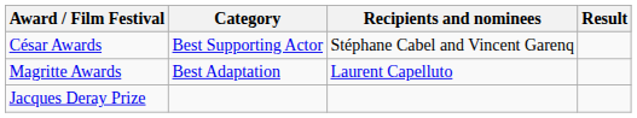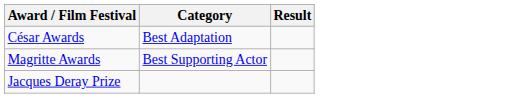- column: Recipients and nominees | Stéphane Cabel and Vincent Garenq | Laurent Capelluto
César Awards | Category: Best Supporting Actor -> Best Adaptation
Magritte Awards | Category: Best Adaptation -> Best Supporting Actor
